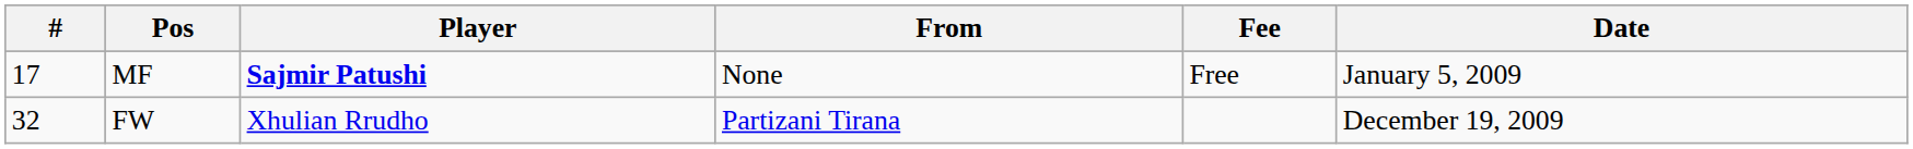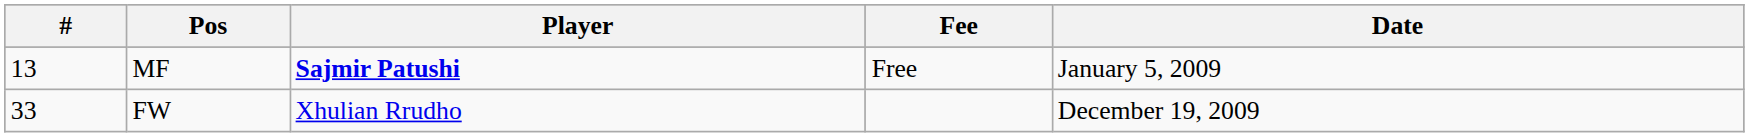- column: From | None | Partizani Tirana
MF | #: 17 -> 13
FW | #: 32 -> 33
